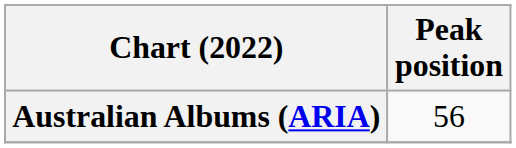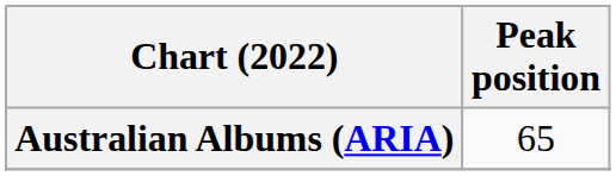Australian Albums (ARIA) | Peak position: 56 -> 65
